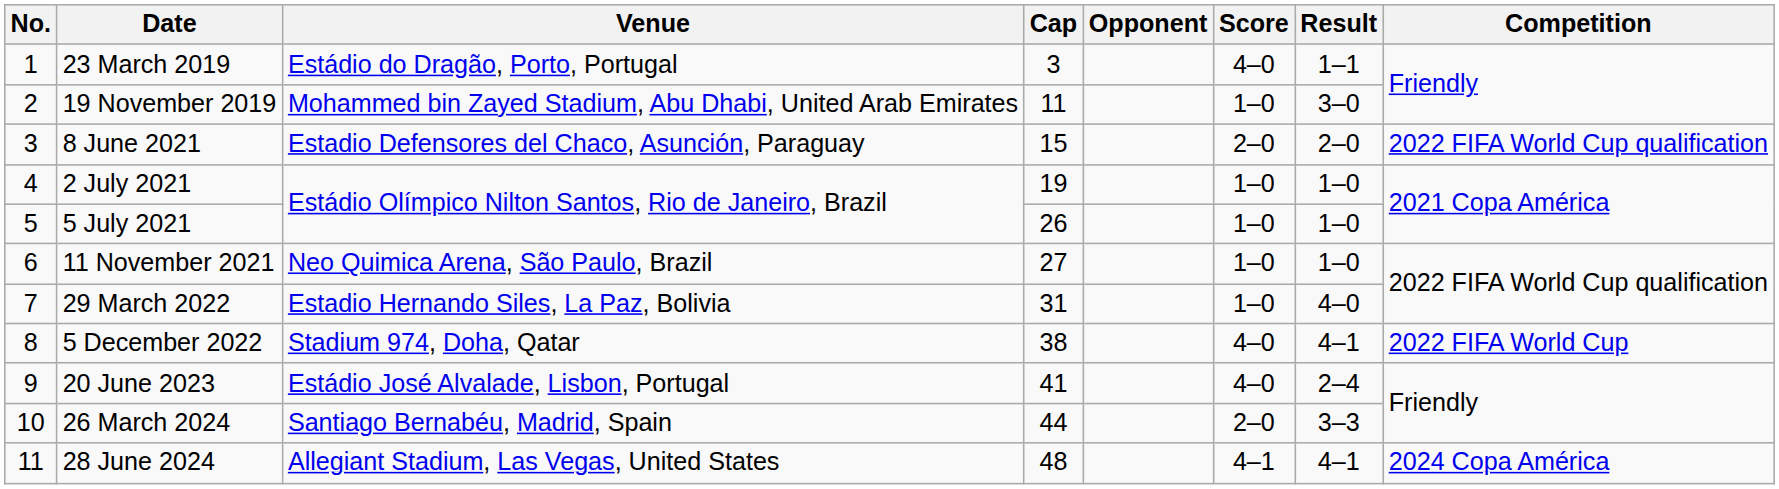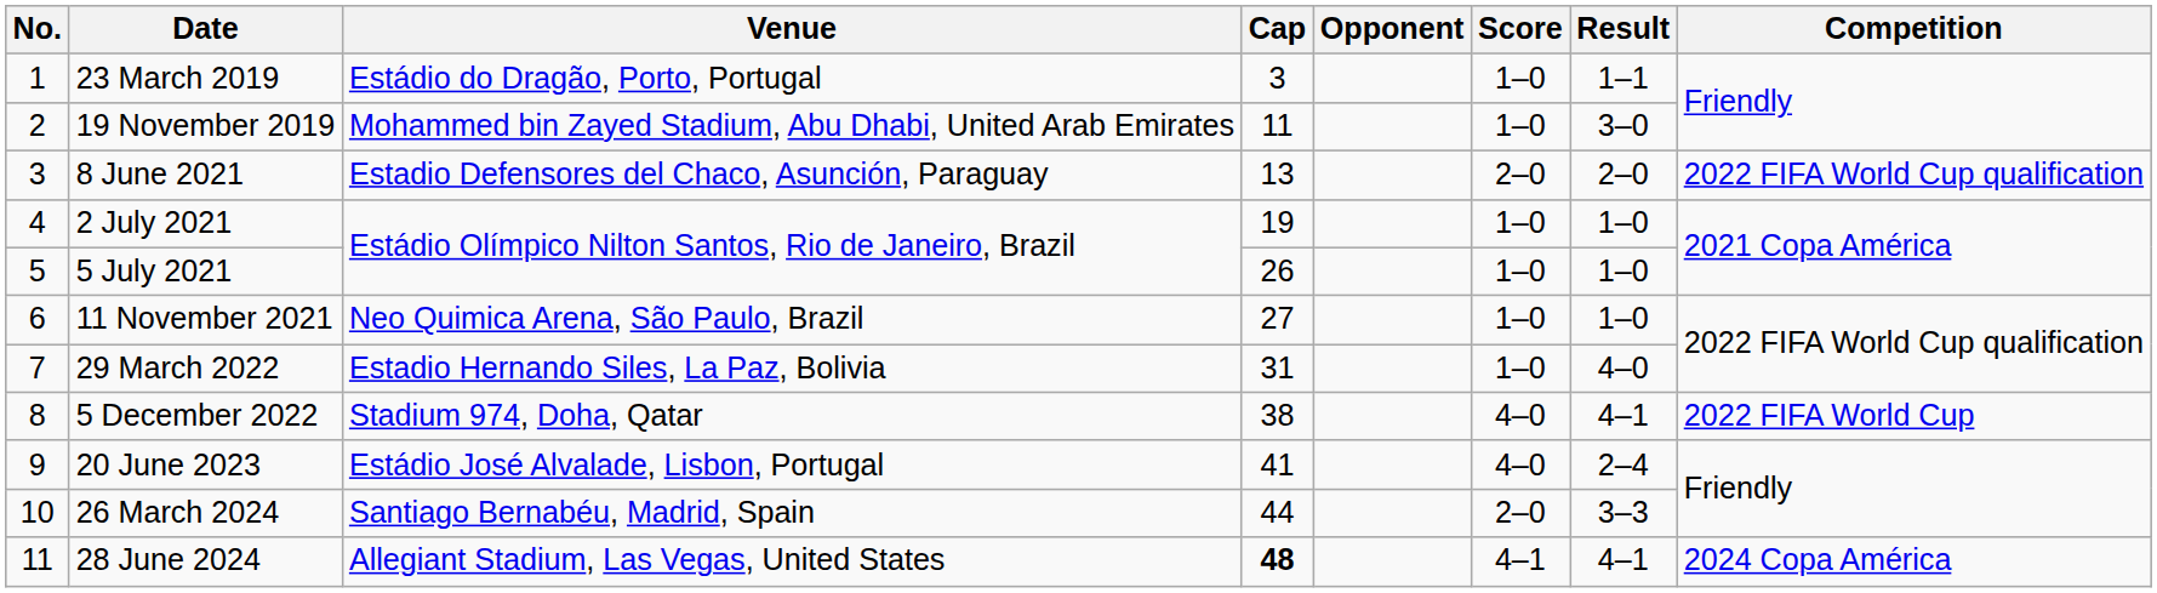23 March 2019 | Score: 4–0 -> 1–0
8 June 2021 | Cap: 15 -> 13
28 June 2024 | Cap: normal -> bold
